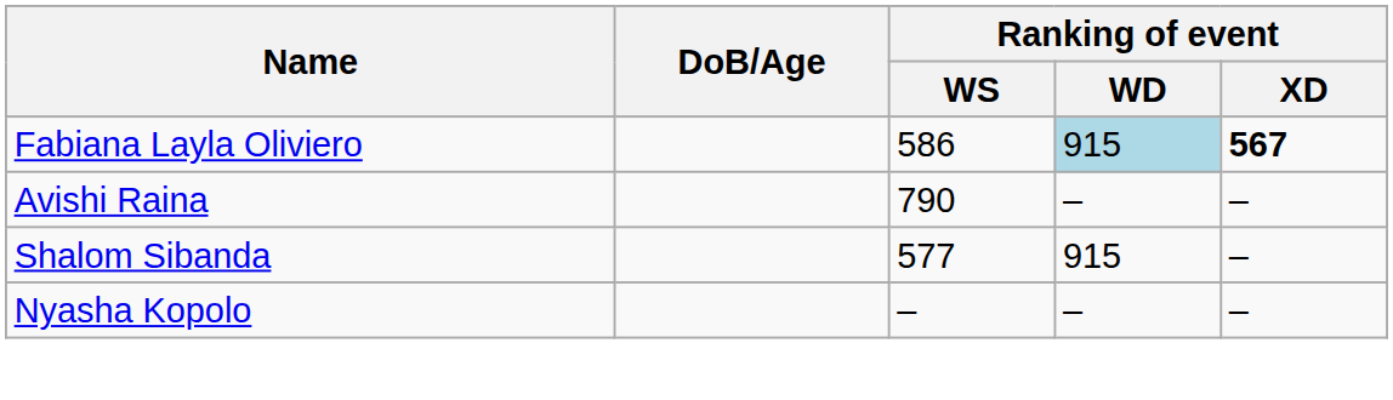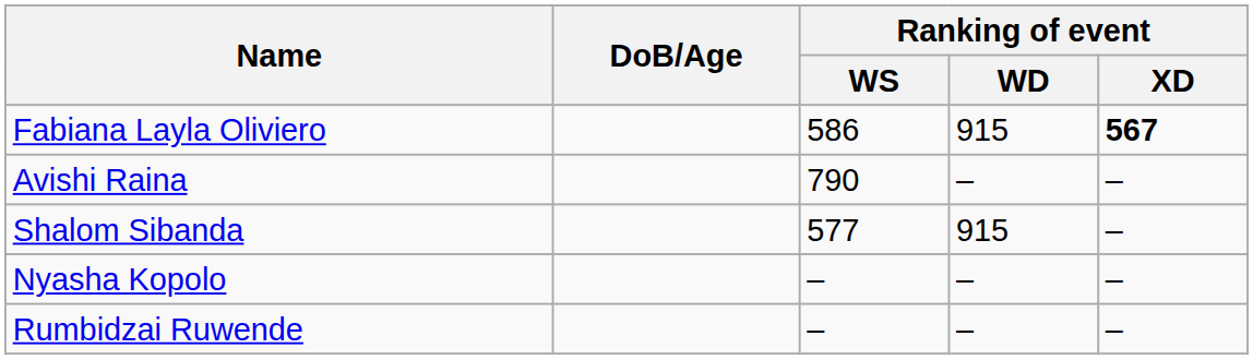Fabiana Layla Oliviero | Ranking of event / WD: lightblue background -> no background
+ row: Rumbidzai Ruwende | – | – | –
